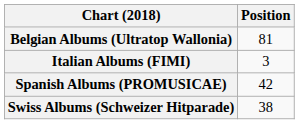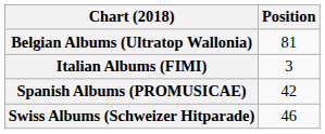Swiss Albums (Schweizer Hitparade) | Position: 38 -> 46
